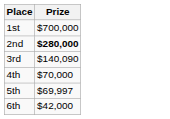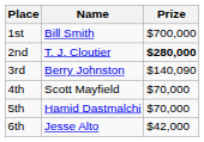+ column: Name | Bill Smith | T. J. Cloutier | Berry Johnston | Scott Mayfield | Hamid Dastmalchi | Jesse Alto
5th | Prize: $69,997 -> $70,000
